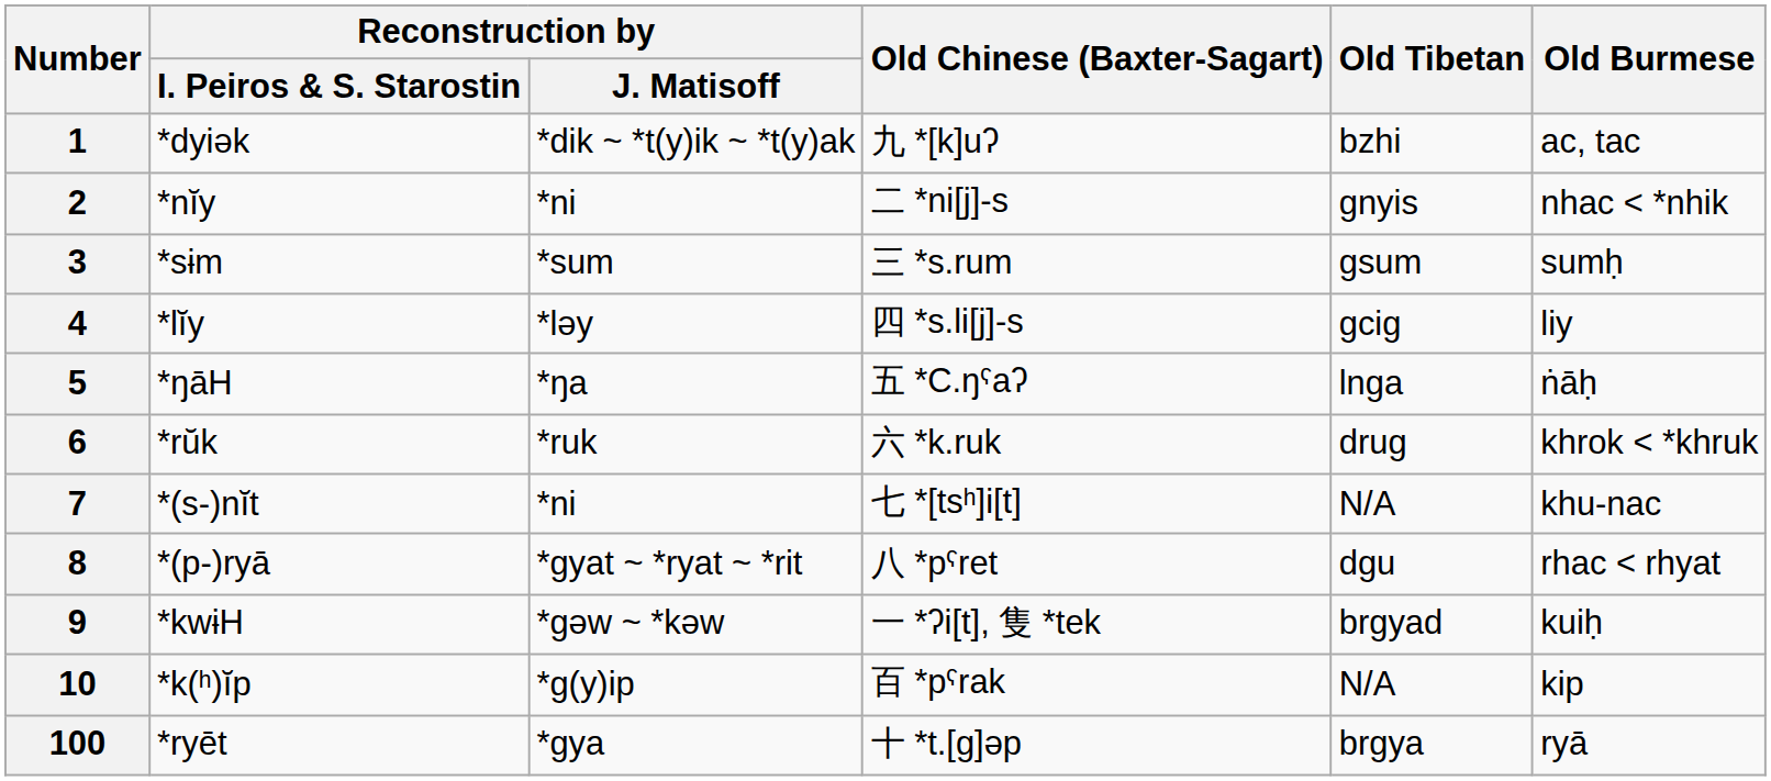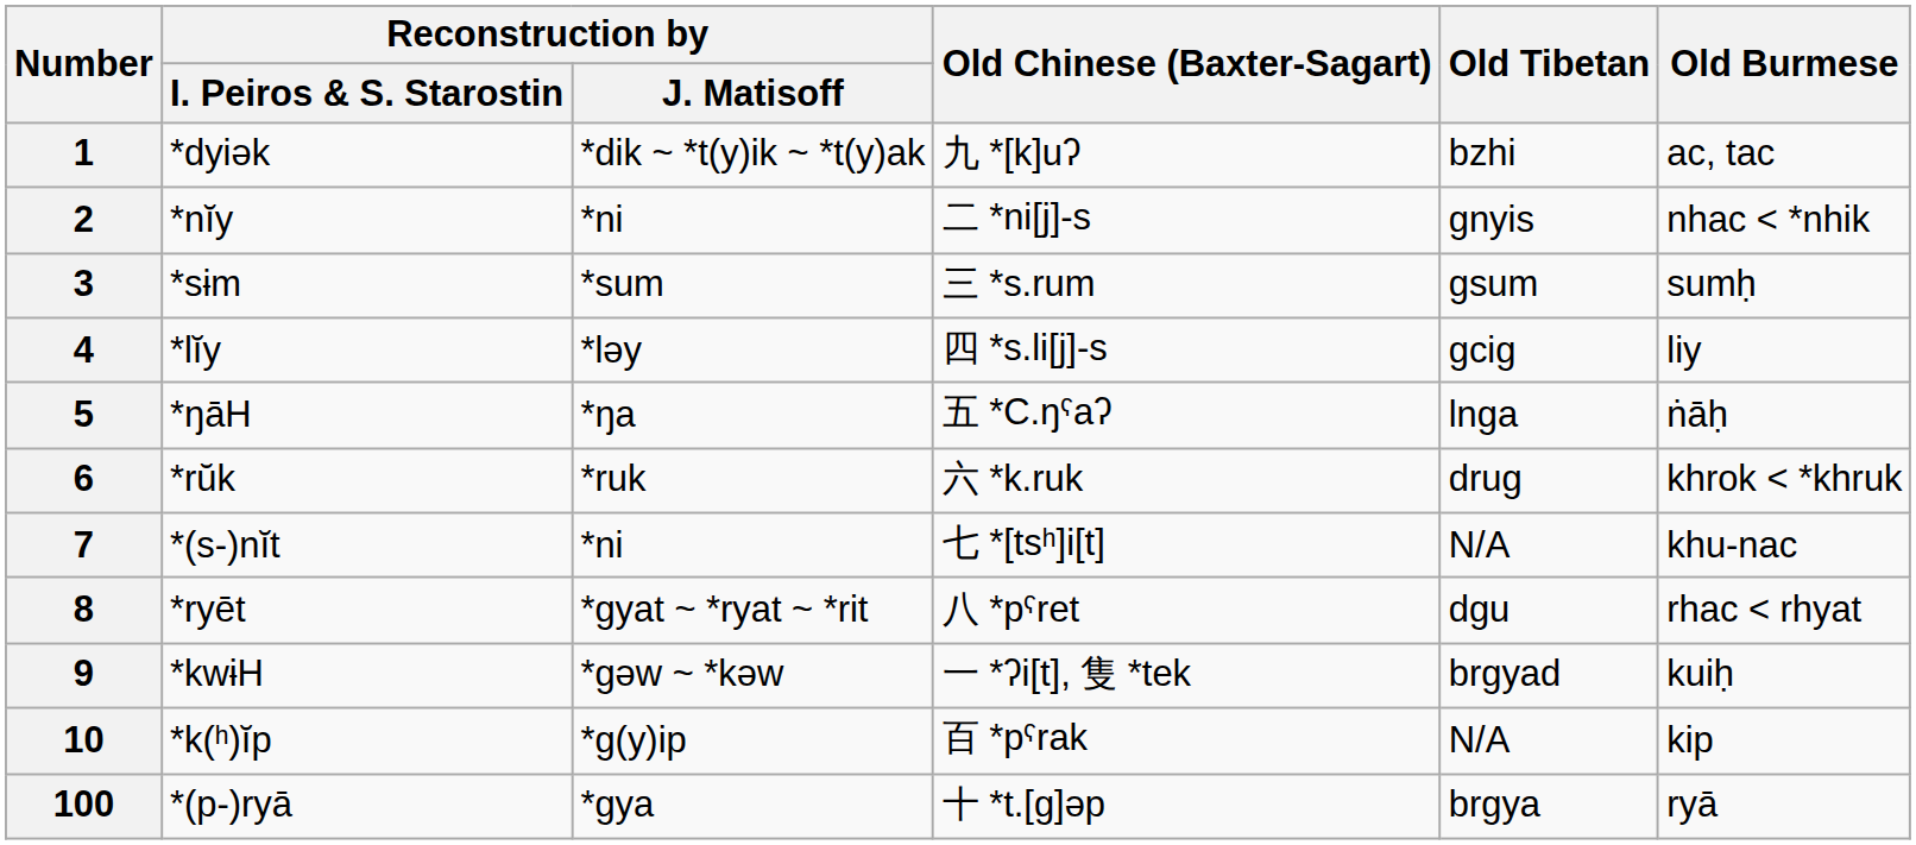8 | Reconstruction by / I. Peiros & S. Starostin: *(p-)ryā -> *ryēt
100 | Reconstruction by / I. Peiros & S. Starostin: *ryēt -> *(p-)ryā
